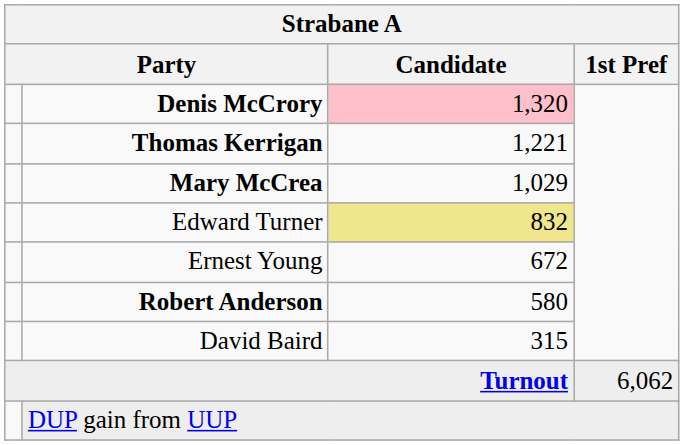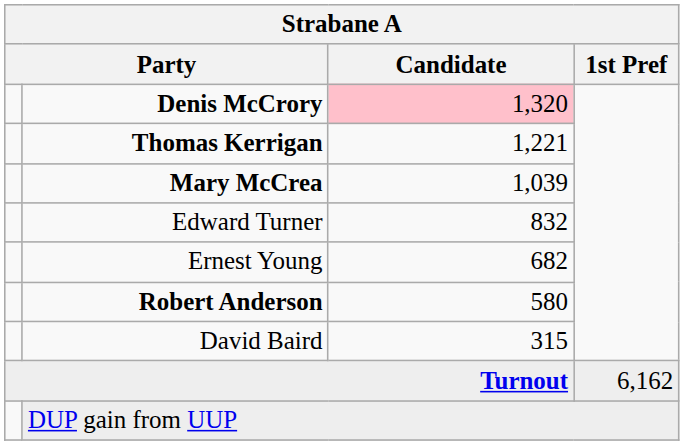Mary McCrea | Candidate: 1,029 -> 1,039
Edward Turner | Candidate: khaki background -> no background
Ernest Young | Candidate: 672 -> 682
Turnout | 1st Pref: 6,062 -> 6,162
